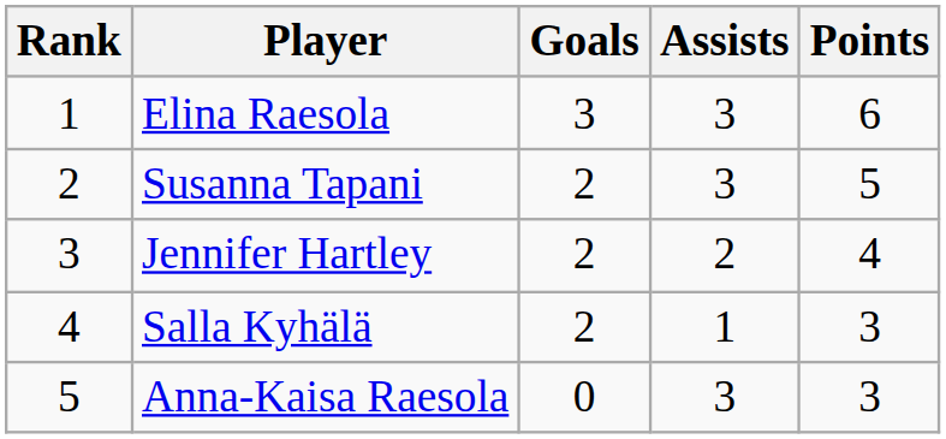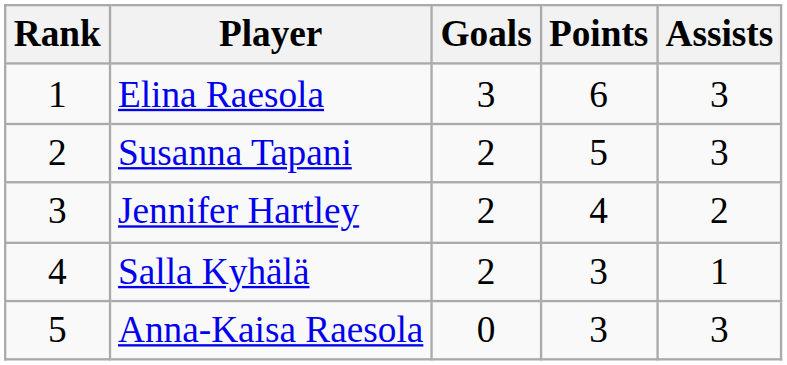columns swapped: Assists <-> Points
